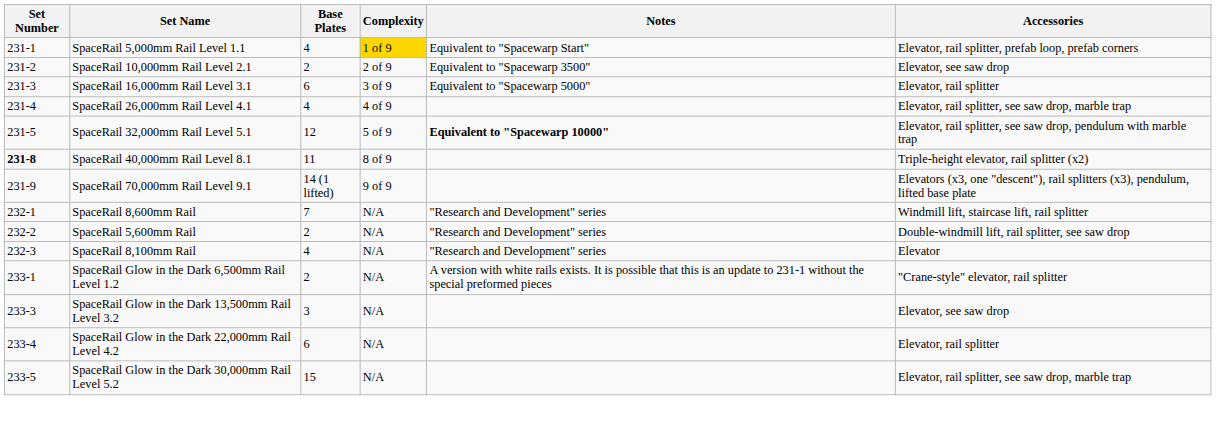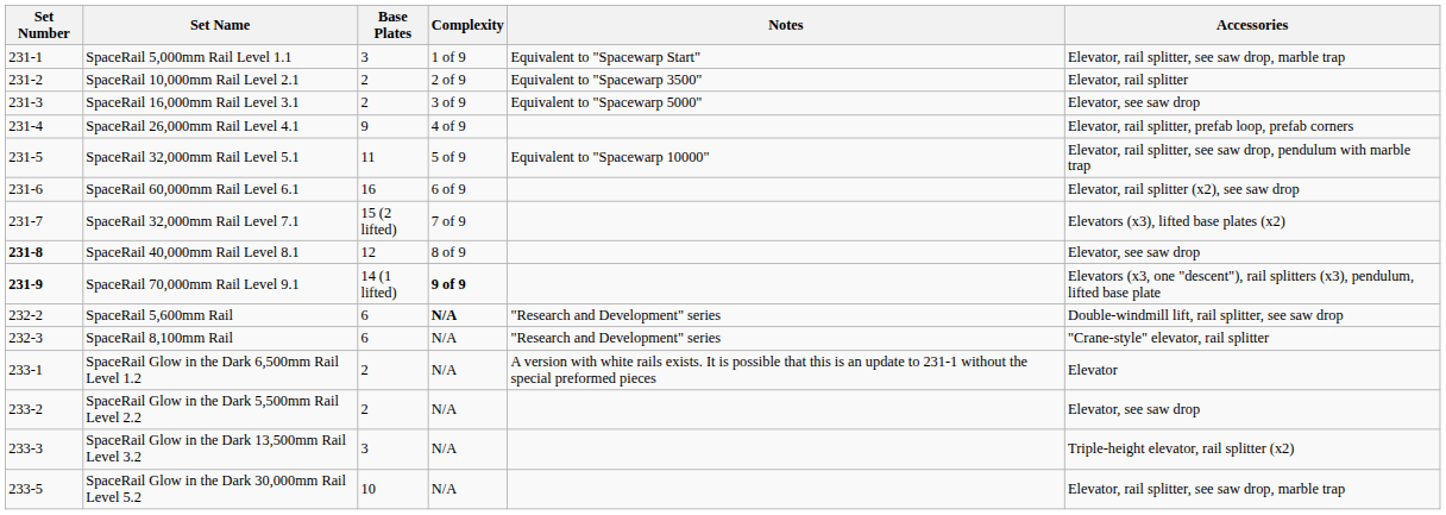SpaceRail 5,000mm Rail Level 1.1 | Base Plates: 4 -> 3
SpaceRail 5,000mm Rail Level 1.1 | Complexity: gold background -> no background
SpaceRail 5,000mm Rail Level 1.1 | Accessories: Elevator, rail splitter, prefab loop, prefab corners -> Elevator, rail splitter, see saw drop, marble trap
SpaceRail 10,000mm Rail Level 2.1 | Accessories: Elevator, see saw drop -> Elevator, rail splitter
SpaceRail 16,000mm Rail Level 3.1 | Base Plates: 6 -> 2
SpaceRail 16,000mm Rail Level 3.1 | Accessories: Elevator, rail splitter -> Elevator, see saw drop
SpaceRail 26,000mm Rail Level 4.1 | Base Plates: 4 -> 9
SpaceRail 26,000mm Rail Level 4.1 | Accessories: Elevator, rail splitter, see saw drop, marble trap -> Elevator, rail splitter, prefab loop, prefab corners
SpaceRail 32,000mm Rail Level 5.1 | Base Plates: 12 -> 11
SpaceRail 32,000mm Rail Level 5.1 | Notes: bold -> normal
+ row: 231-6 | SpaceRail 60,000mm Rail Level 6.1 | 16 | 6 of 9 | Elevator, rail splitter (x2), see saw drop
+ row: 231-7 | SpaceRail 32,000mm Rail Level 7.1 | 15 (2 lifted) | 7 of 9 | Elevators (x3), lifted base plates (x2)
SpaceRail 40,000mm Rail Level 8.1 | Base Plates: 11 -> 12
SpaceRail 40,000mm Rail Level 8.1 | Accessories: Triple-height elevator, rail splitter (x2) -> Elevator, see saw drop
SpaceRail 70,000mm Rail Level 9.1 | Set Number: normal -> bold
SpaceRail 70,000mm Rail Level 9.1 | Complexity: normal -> bold
- row: 232-1 | SpaceRail 8,600mm Rail | 7 | N/A | "Research and Development" series | Windmill lift, staircase lift, rail splitter
SpaceRail 5,600mm Rail | Base Plates: 2 -> 6
SpaceRail 5,600mm Rail | Complexity: normal -> bold
SpaceRail 8,100mm Rail | Base Plates: 4 -> 6
SpaceRail 8,100mm Rail | Accessories: Elevator -> "Crane-style" elevator, rail splitter
SpaceRail Glow in the Dark 6,500mm Rail Level 1.2 | Accessories: "Crane-style" elevator, rail splitter -> Elevator
+ row: 233-2 | SpaceRail Glow in the Dark 5,500mm Rail Level 2.2 | 2 | N/A | Elevator, see saw drop
SpaceRail Glow in the Dark 13,500mm Rail Level 3.2 | Accessories: Elevator, see saw drop -> Triple-height elevator, rail splitter (x2)
- row: 233-4 | SpaceRail Glow in the Dark 22,000mm Rail Level 4.2 | 6 | N/A | Elevator, rail splitter
SpaceRail Glow in the Dark 30,000mm Rail Level 5.2 | Base Plates: 15 -> 10
